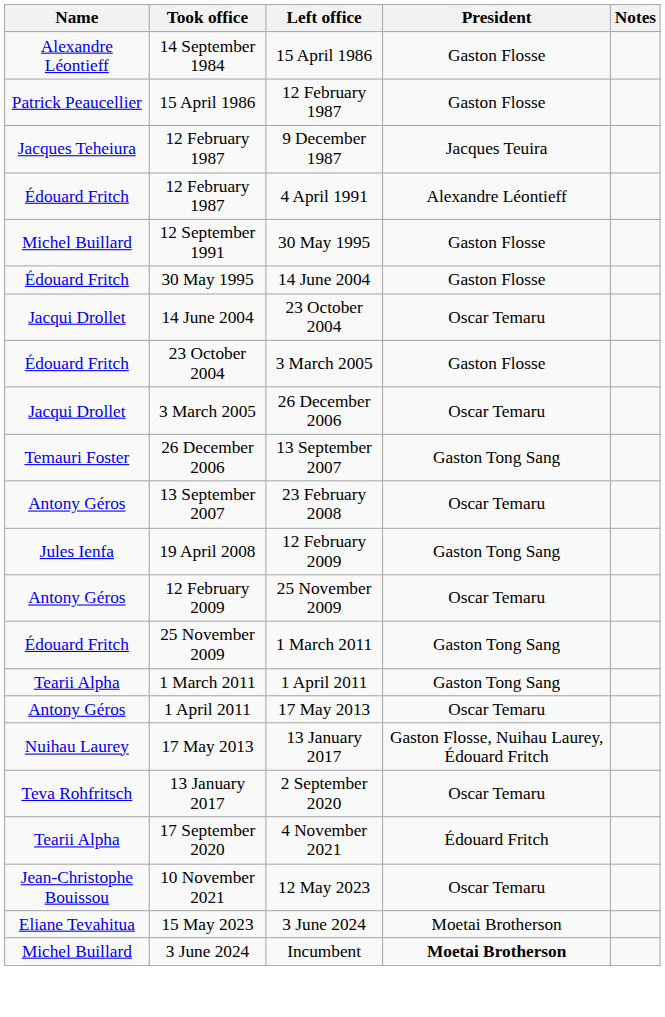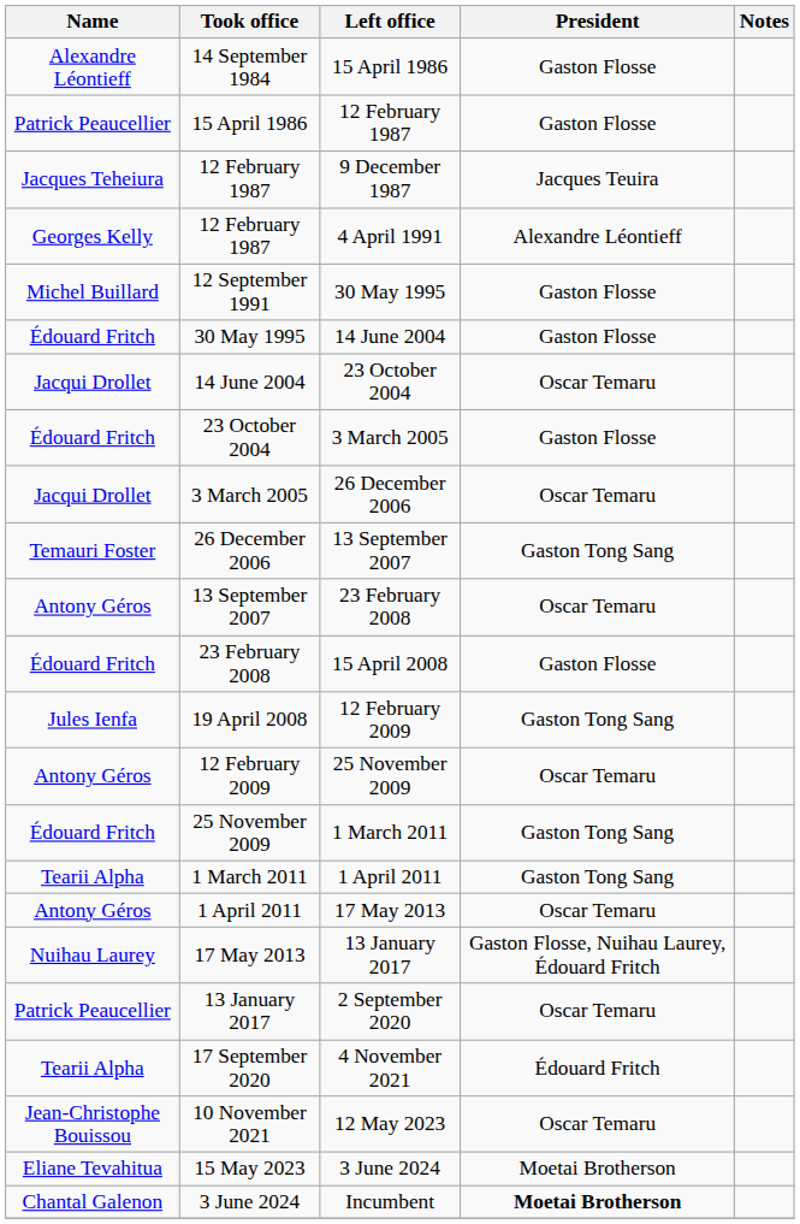4 April 1991 | Name: Édouard Fritch -> Georges Kelly
+ row: Édouard Fritch | 23 February 2008 | 15 April 2008 | Gaston Flosse
2 September 2020 | Name: Teva Rohfritsch -> Patrick Peaucellier
Incumbent | Name: Michel Buillard -> Chantal Galenon
